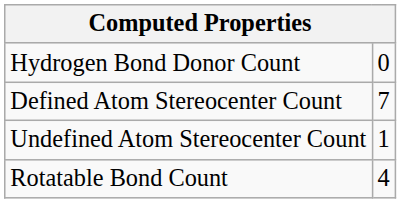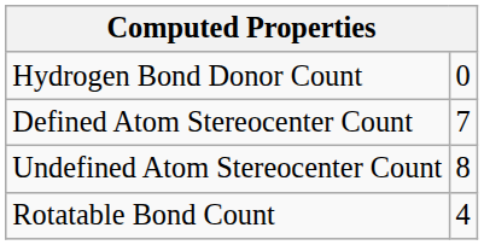Undefined Atom Stereocenter Count | column 2: 1 -> 8
